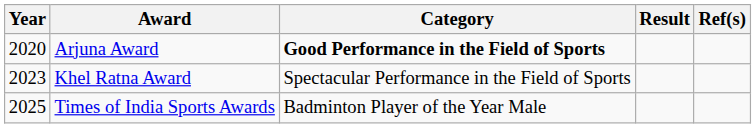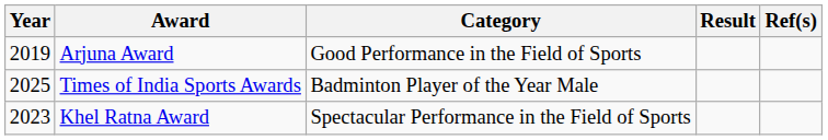Arjuna Award | Year: 2020 -> 2019
Arjuna Award | Category: bold -> normal
rows swapped: Khel Ratna Award <-> Times of India Sports Awards
